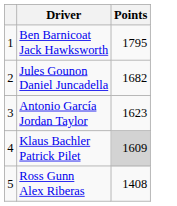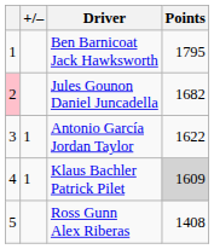+ column: +/– | 1 | 1
Jules Gounon Daniel Juncadella | column 1: no background -> pink background
Antonio García Jordan Taylor | Points: 1623 -> 1622
